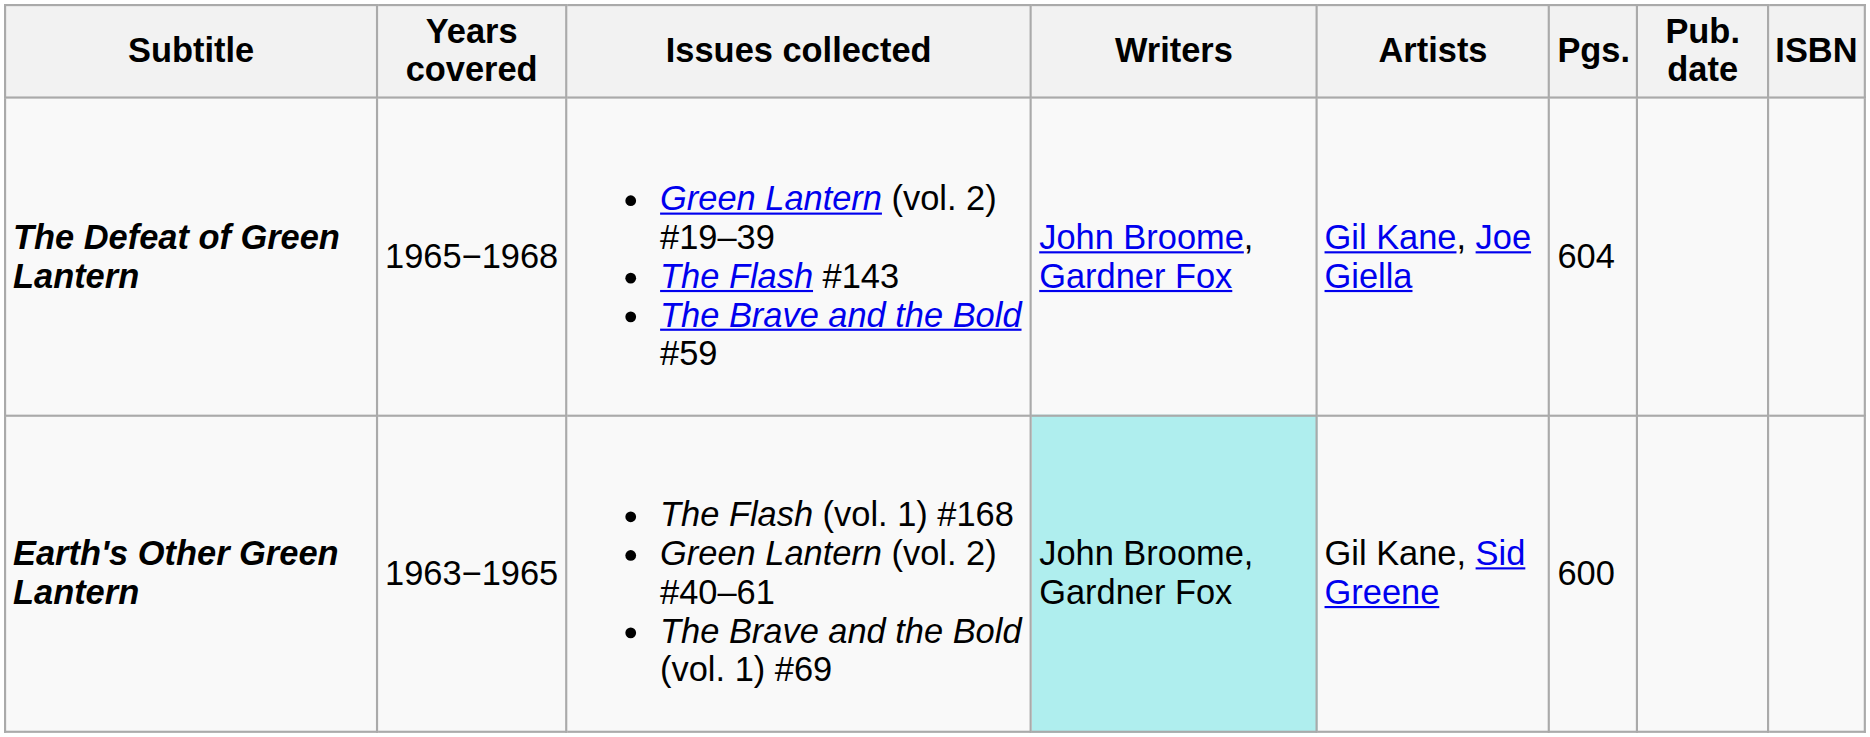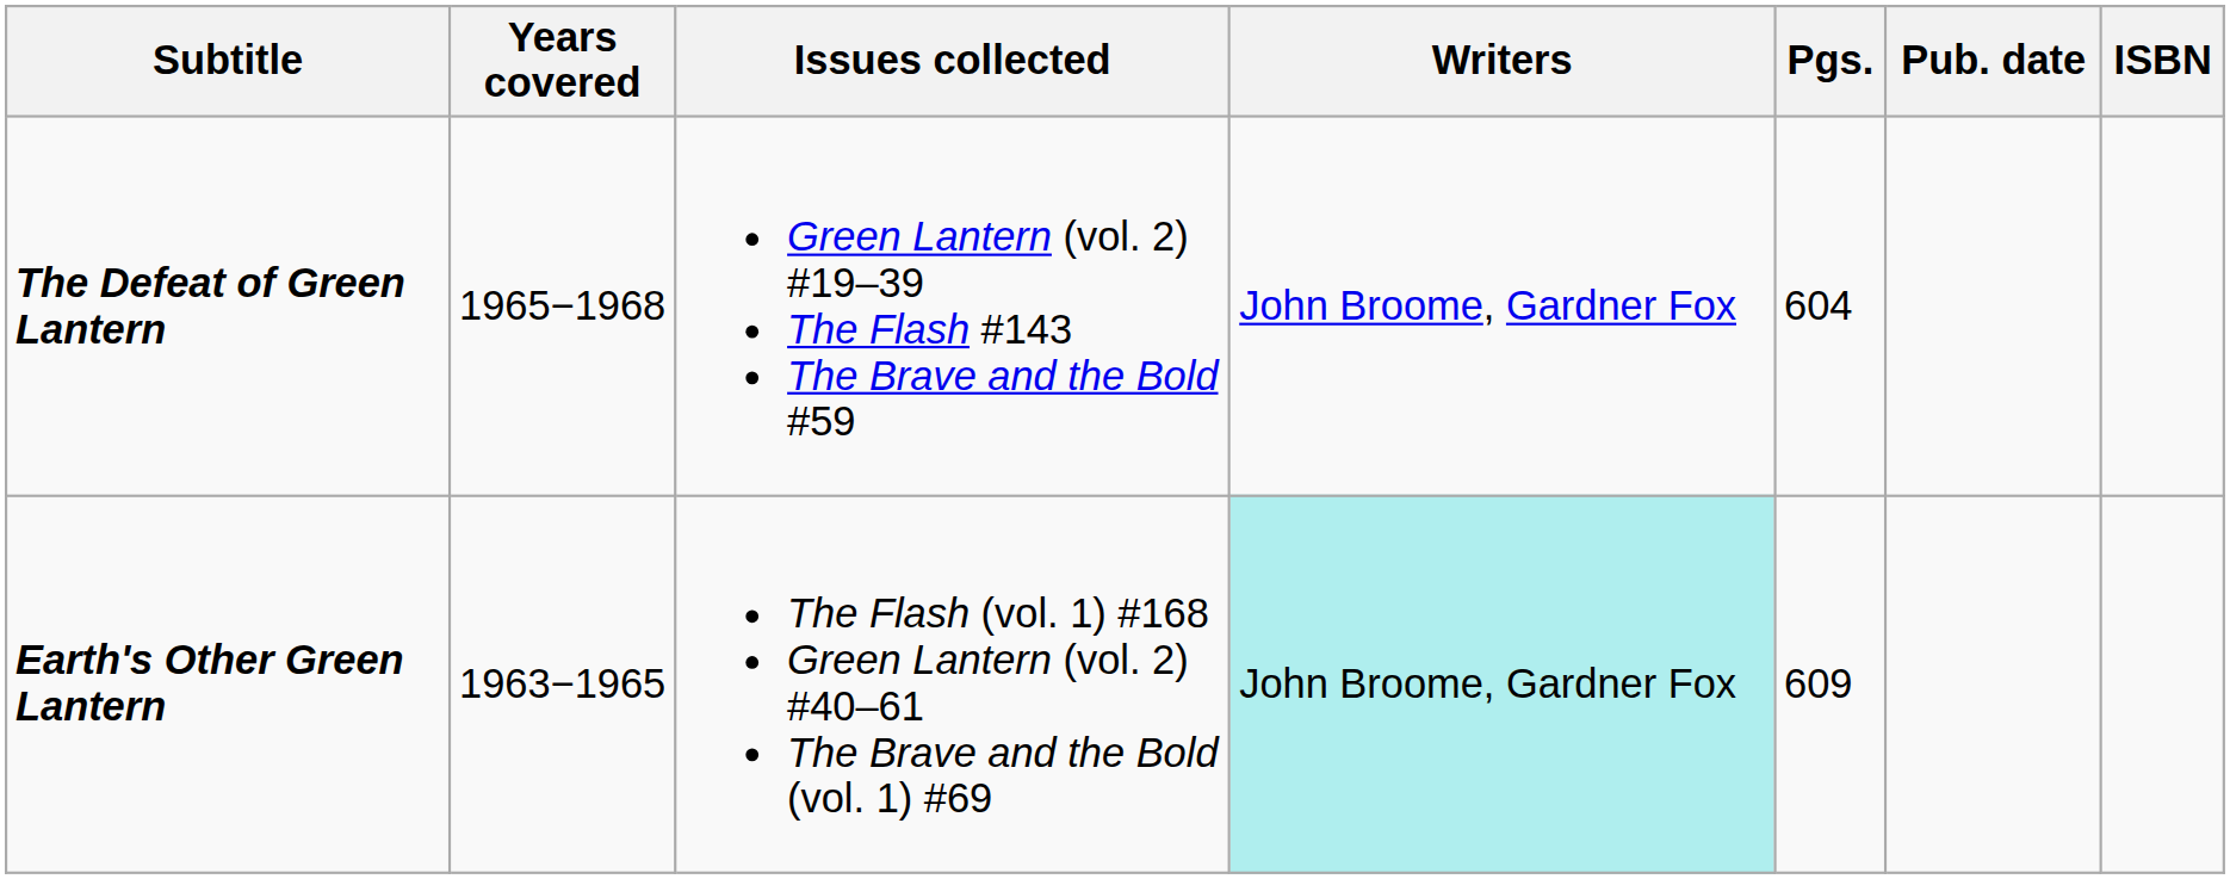- column: Artists | Gil Kane, Joe Giella | Gil Kane, Sid Greene
Earth's Other Green Lantern | Pgs.: 600 -> 609
